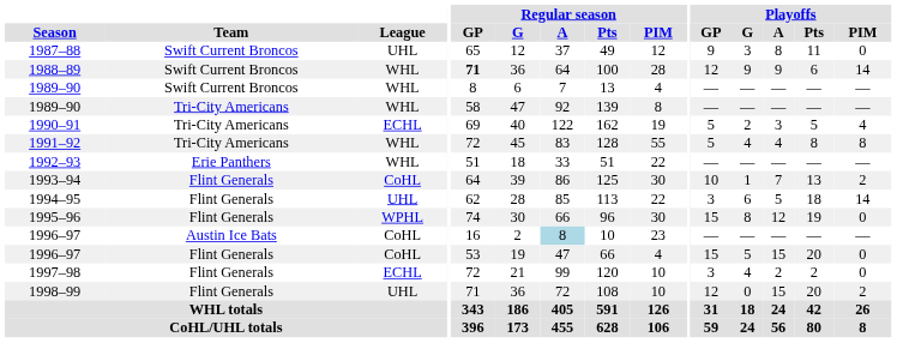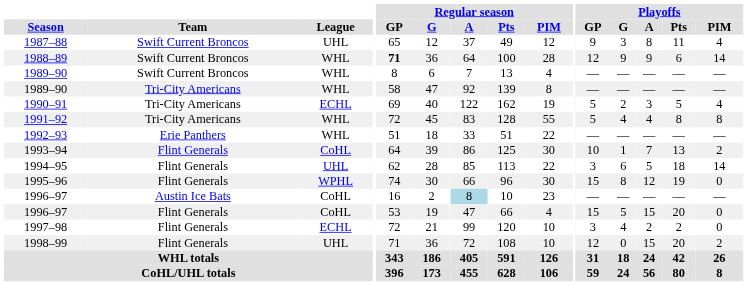1987–88 | Playoffs / PIM: 0 -> 4
